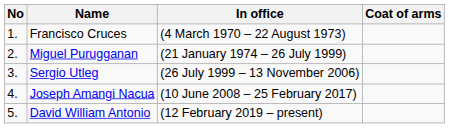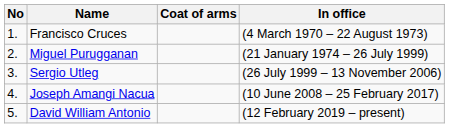columns swapped: In office <-> Coat of arms
